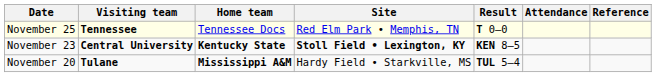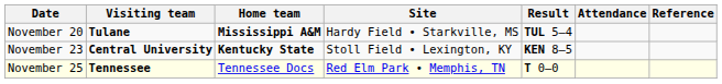rows swapped: November 20 <-> November 25
November 23 | Site: bold -> normal
